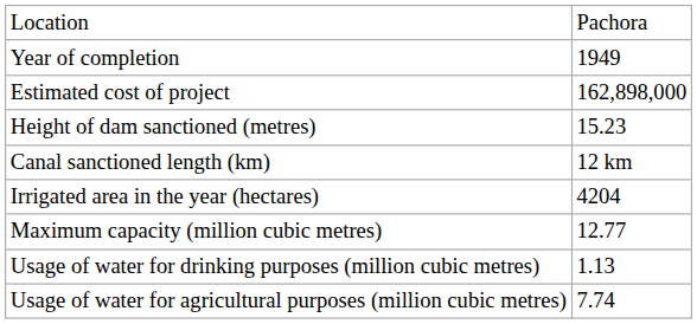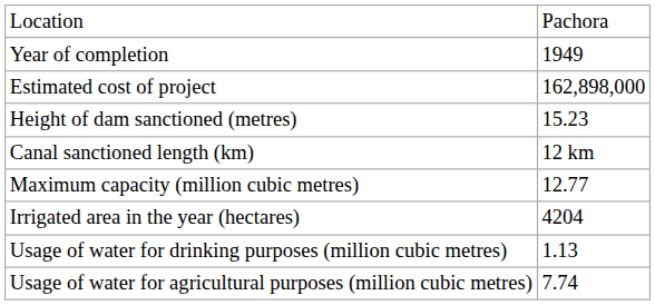rows swapped: Maximum capacity (million cubic metres) <-> Irrigated area in the year (hectares)
